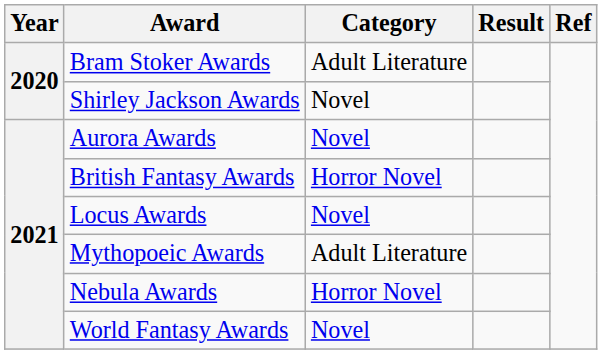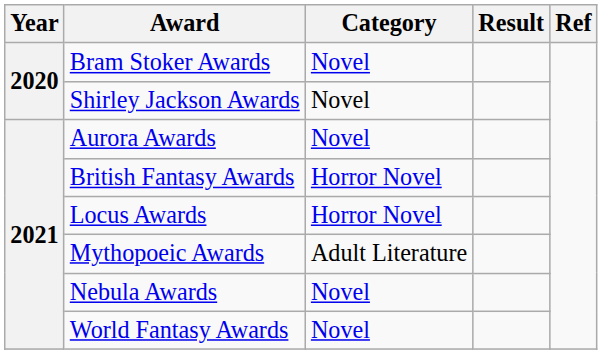Bram Stoker Awards | Category: Adult Literature -> Novel
Locus Awards | Category: Novel -> Horror Novel
Nebula Awards | Category: Horror Novel -> Novel
